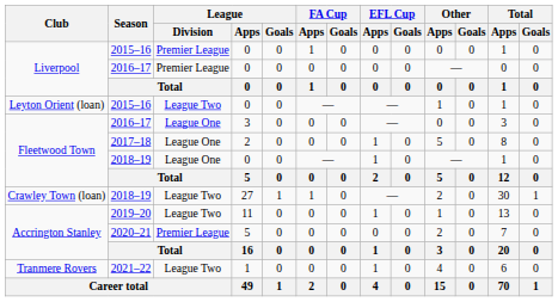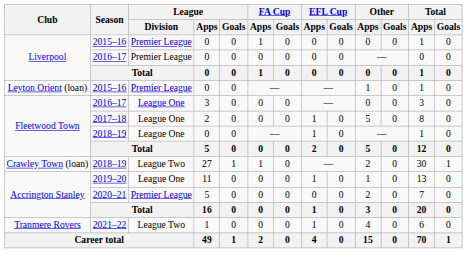Leyton Orient (loan) / 2015–16 | League / Division: League Two -> Premier League
2019–20 | League / Division: League Two -> League One
